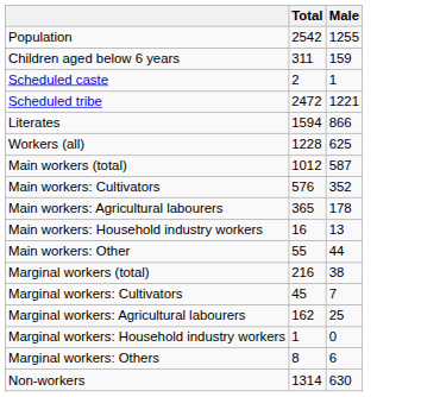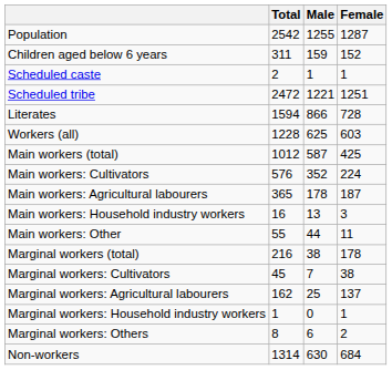+ column: Female | 1287 | 152 | 1 | 1251 | 728 | 603 | 425 | 224 | 187 | 3 | 11 | 178 | 38 | 137 | 1 | 2 | 684
